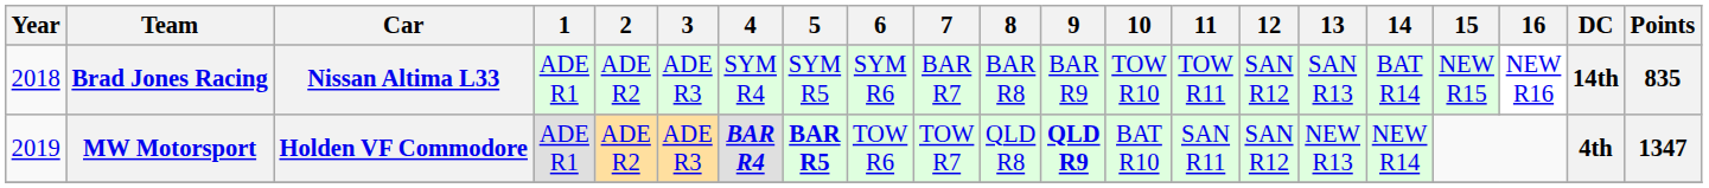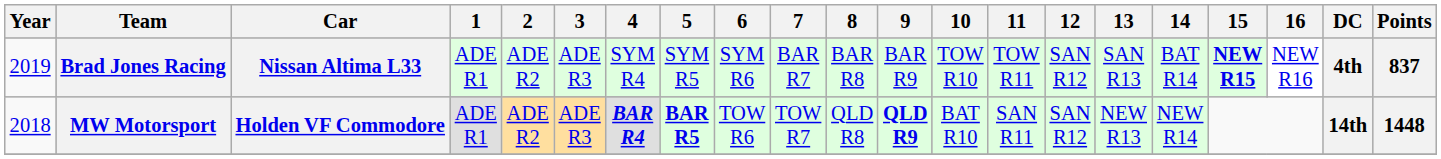Brad Jones Racing | Year: 2018 -> 2019
Brad Jones Racing | 15: normal -> bold
Brad Jones Racing | DC: 14th -> 4th
Brad Jones Racing | Points: 835 -> 837
MW Motorsport | Year: 2019 -> 2018
MW Motorsport | DC: 4th -> 14th
MW Motorsport | Points: 1347 -> 1448
